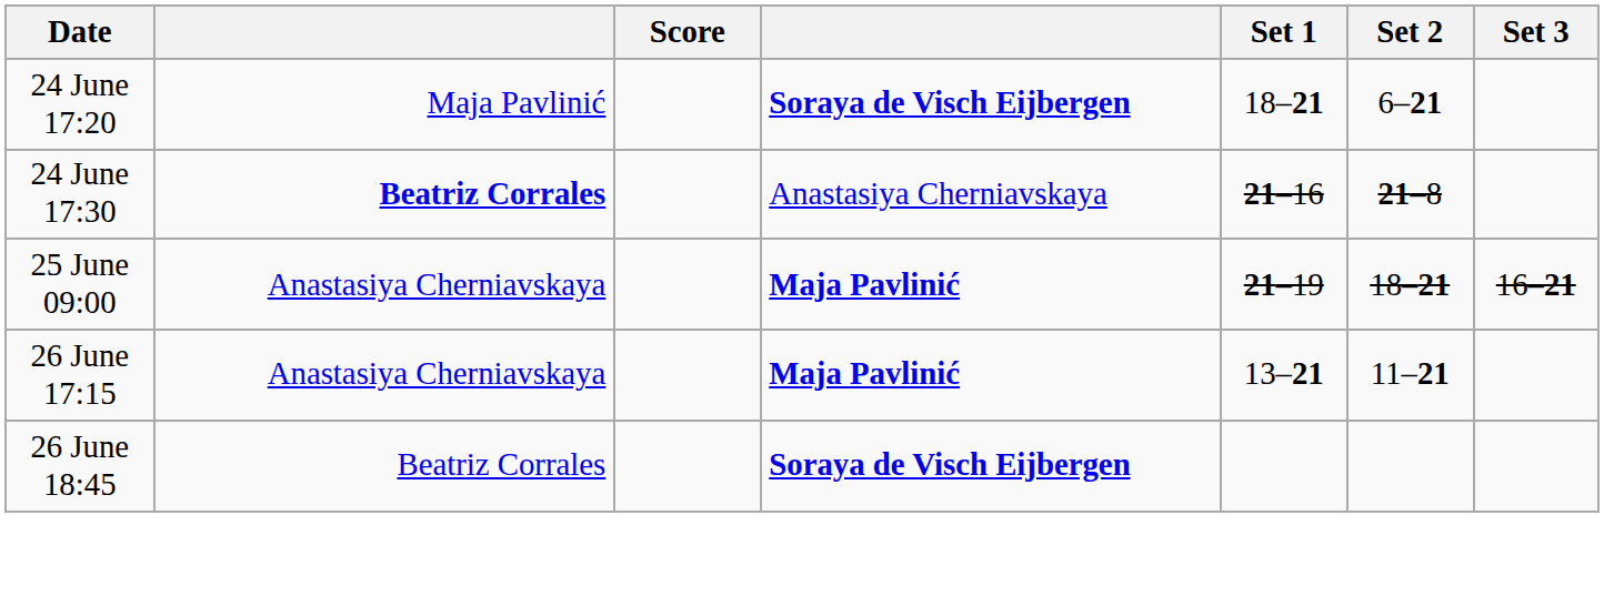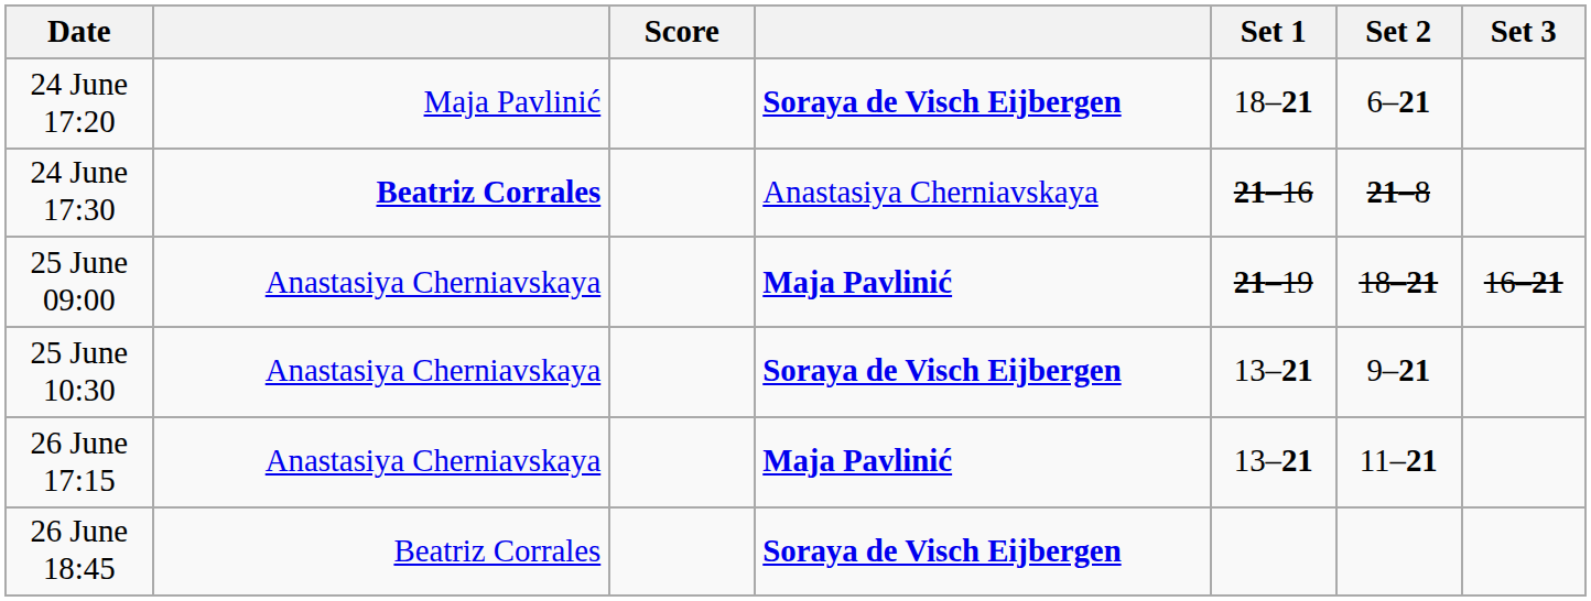+ row: 25 June 10:30 | Anastasiya Cherniavskaya | Soraya de Visch Eijbergen | 13–21 | 9–21
